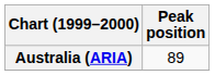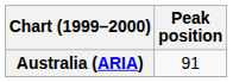Australia (ARIA) | Peak position: 89 -> 91
